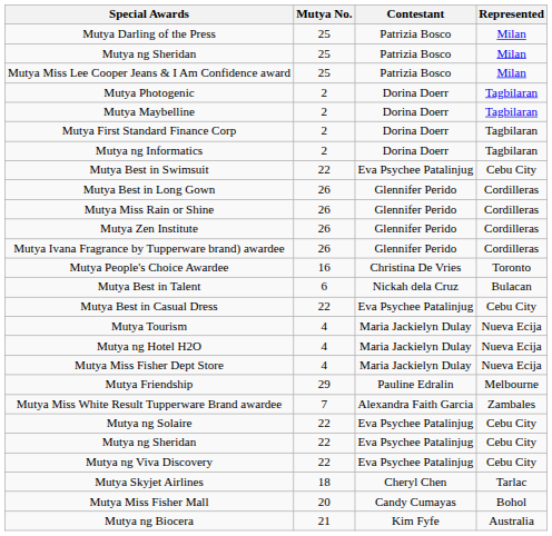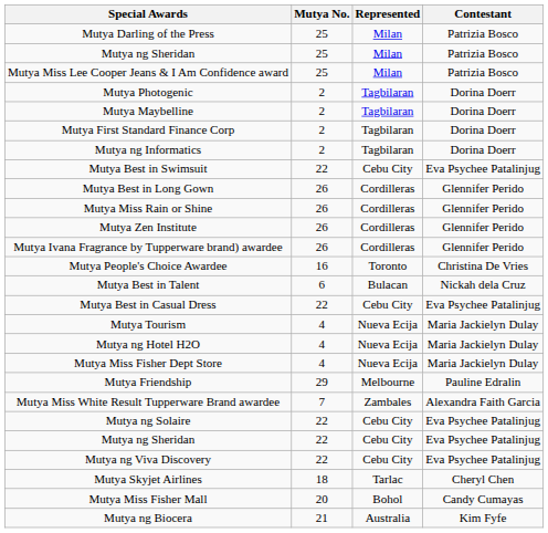columns swapped: Contestant <-> Represented
